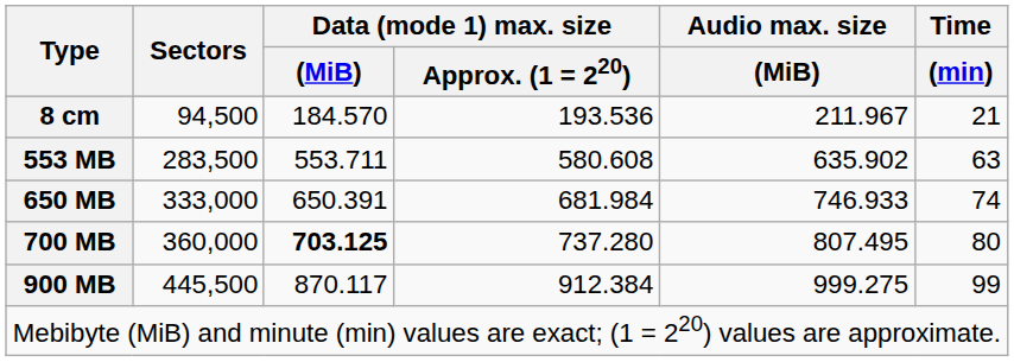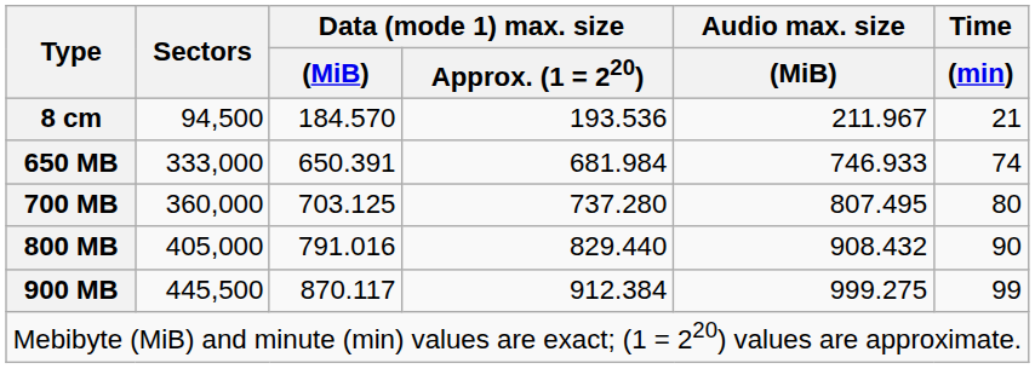- row: 553 MB | 283,500 | 553.711 | 580.608 | 635.902 | 63
700 MB | Data (mode 1) max. size / (MiB): bold -> normal
+ row: 800 MB | 405,000 | 791.016 | 829.440 | 908.432 | 90
